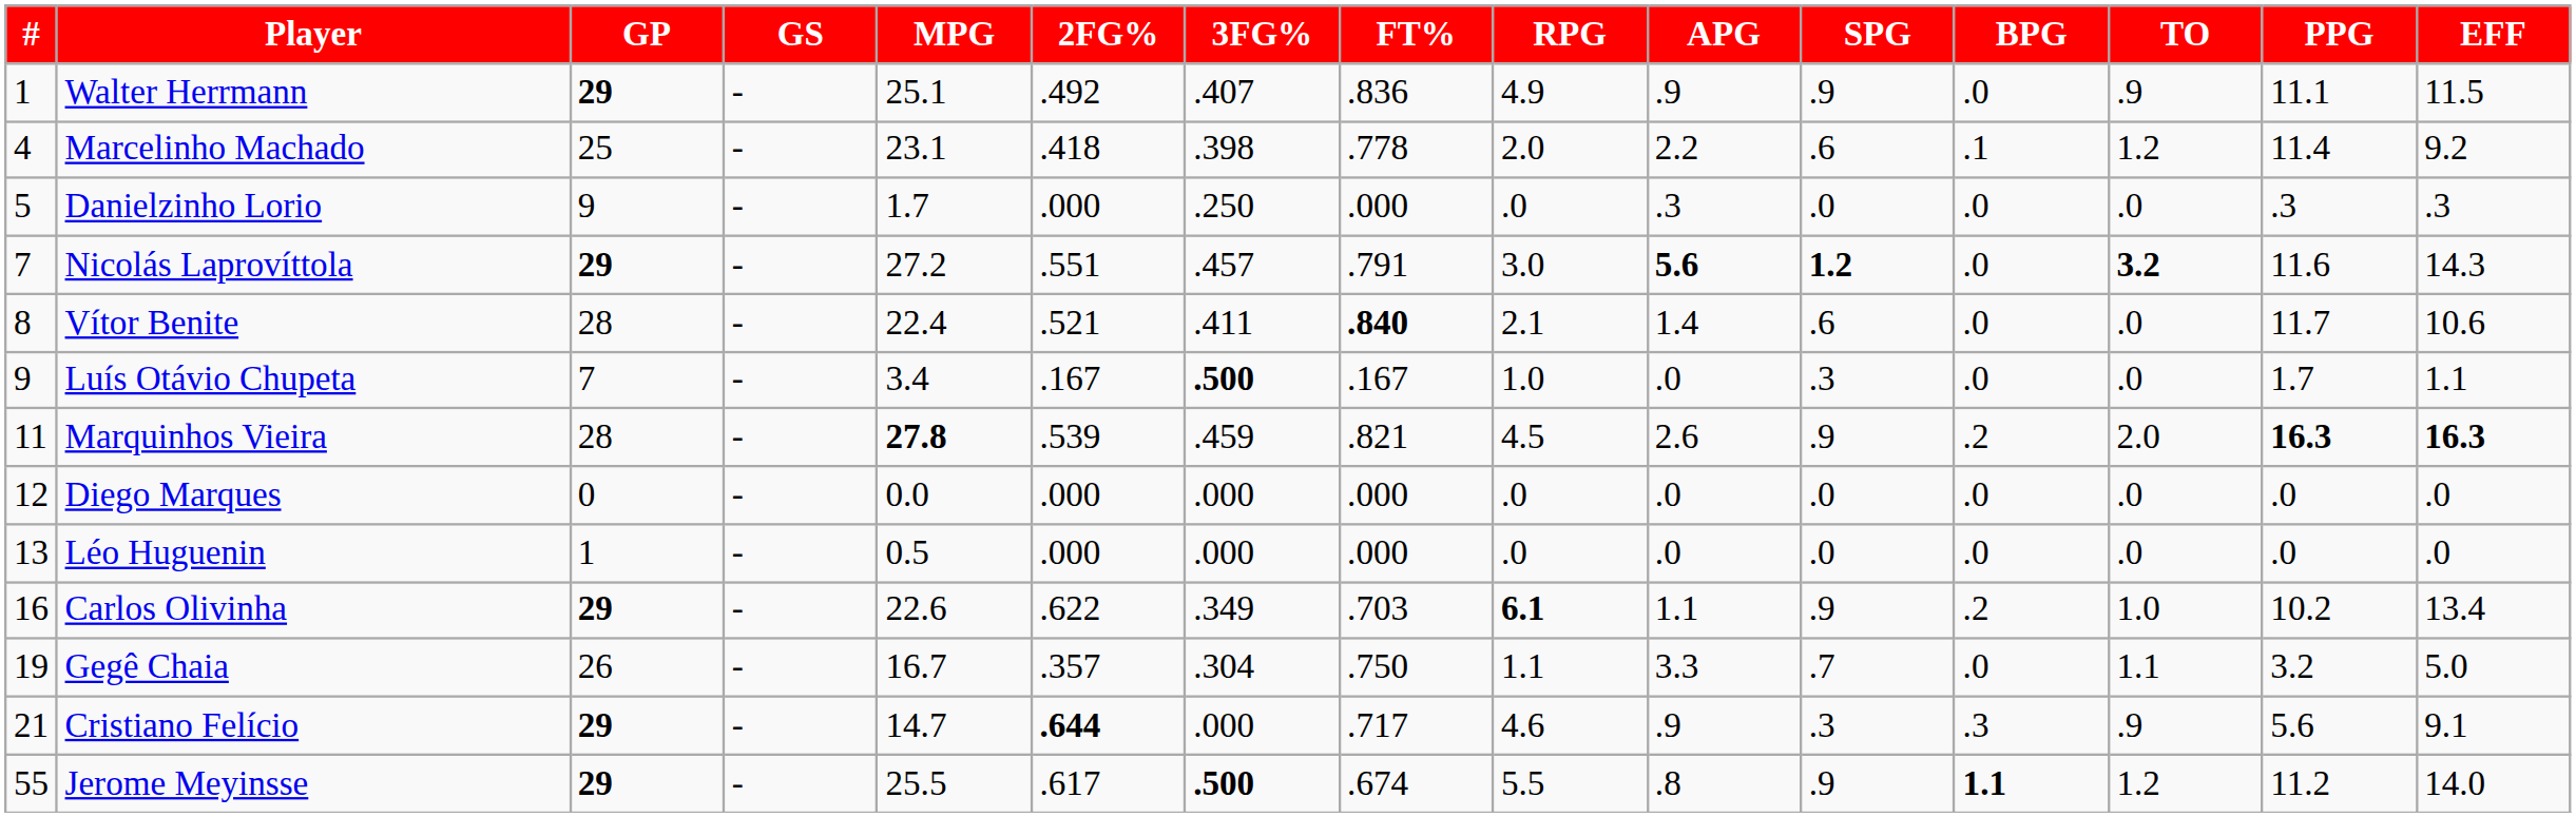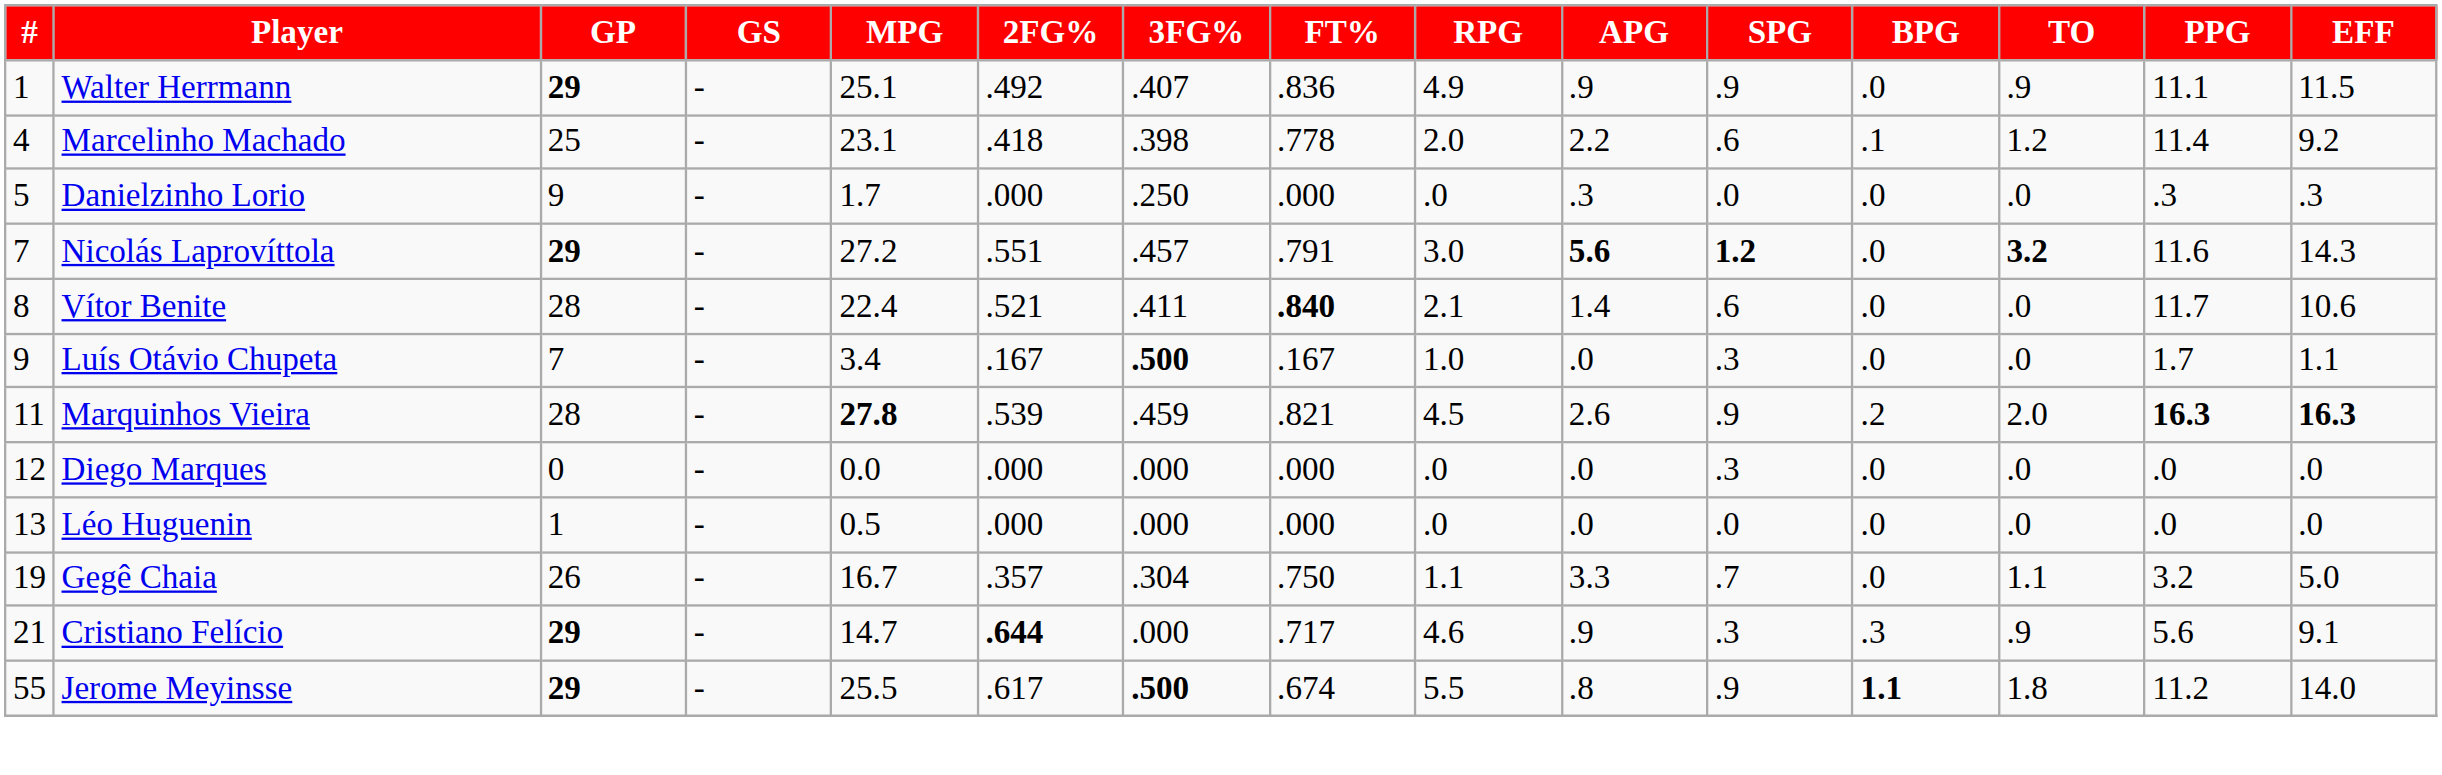Diego Marques | SPG: .0 -> .3
- row: 16 | Carlos Olivinha | 29 | - | 22.6 | .622 | .349 | .703 | 6.1 | 1.1 | .9 | .2 | 1.0 | 10.2 | 13.4
Jerome Meyinsse | TO: 1.2 -> 1.8
